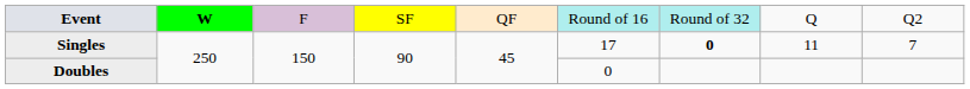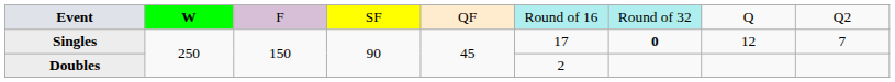Singles | column 8: 11 -> 12
Doubles | column 6: 0 -> 2
